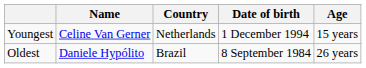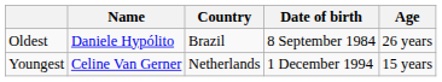rows swapped: Youngest <-> Oldest
